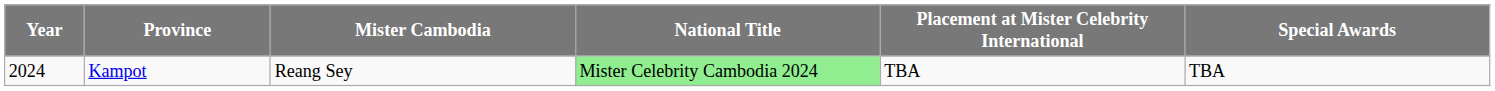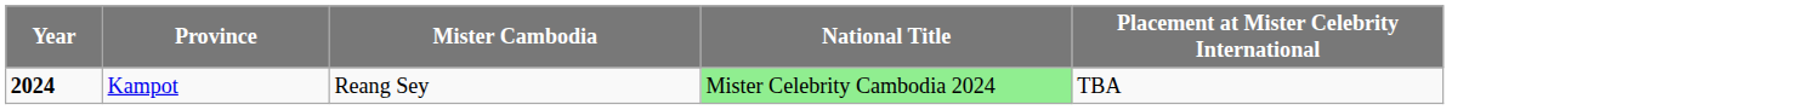- column: Special Awards | TBA
Kampot | Year: normal -> bold
